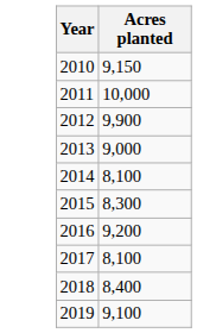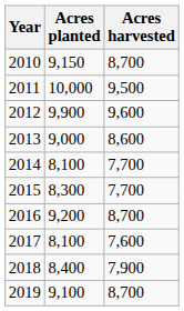+ column: Acres harvested | 8,700 | 9,500 | 9,600 | 8,600 | 7,700 | 7,700 | 8,700 | 7,600 | 7,900 | 8,700
